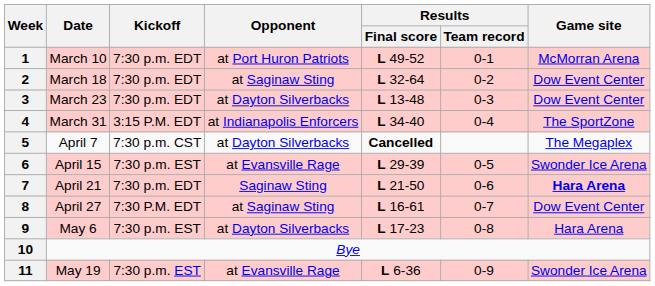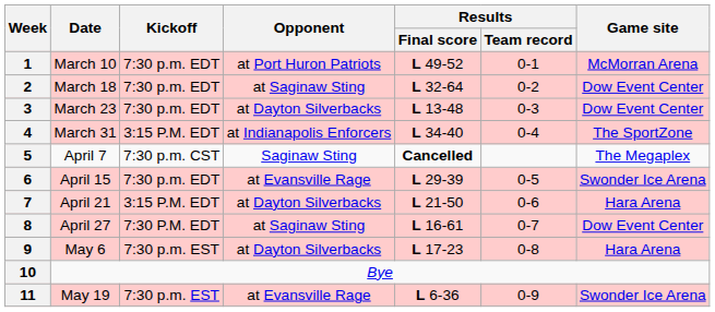5 | Opponent: at Dayton Silverbacks -> Saginaw Sting
6 | Kickoff: 7:30 p.m. EST -> 7:30 p.m. EDT
7 | Kickoff: 7:30 p.m. EDT -> 3:15 P.M. EDT
7 | Opponent: Saginaw Sting -> at Dayton Silverbacks
7 | Game site: bold -> normal
